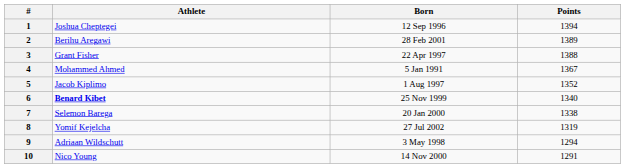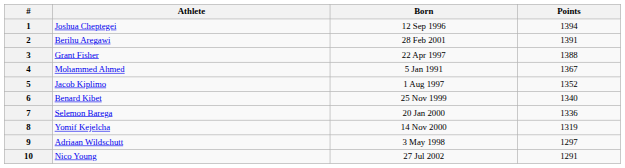2 | Points: 1389 -> 1391
6 | Athlete: bold -> normal
7 | Points: 1338 -> 1336
8 | Born: 27 Jul 2002 -> 14 Nov 2000
9 | Points: 1294 -> 1297
10 | Born: 14 Nov 2000 -> 27 Jul 2002
